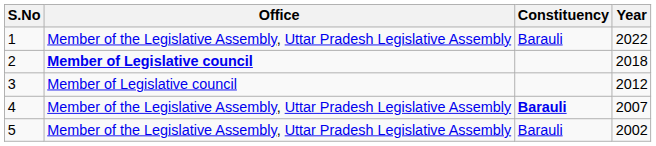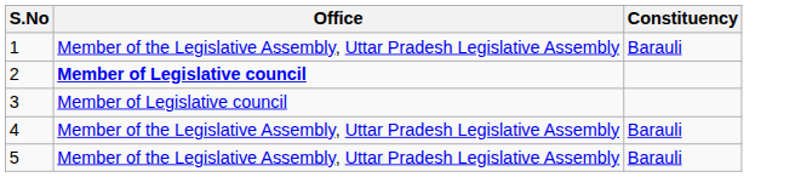- column: Year | 2022 | 2018 | 2012 | 2007 | 2002
4 | Constituency: bold -> normal
